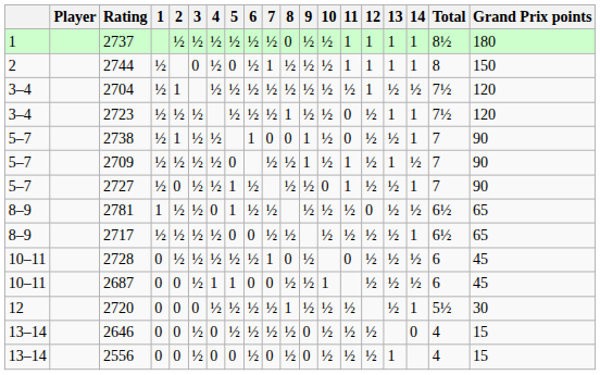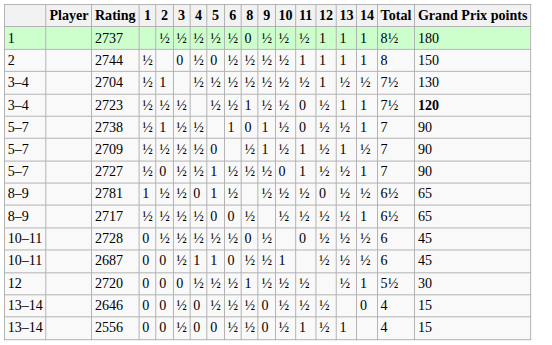- column: 7 | ½ | 1 | ½ | ½ | 0 | ½ | ½ | ½ | 1 | 0 | ½ | ½ | 0
2737 | 11: 1 -> ½
2704 | Grand Prix points: 120 -> 130
2723 | Grand Prix points: normal -> bold
2556 | 11: ½ -> 1
